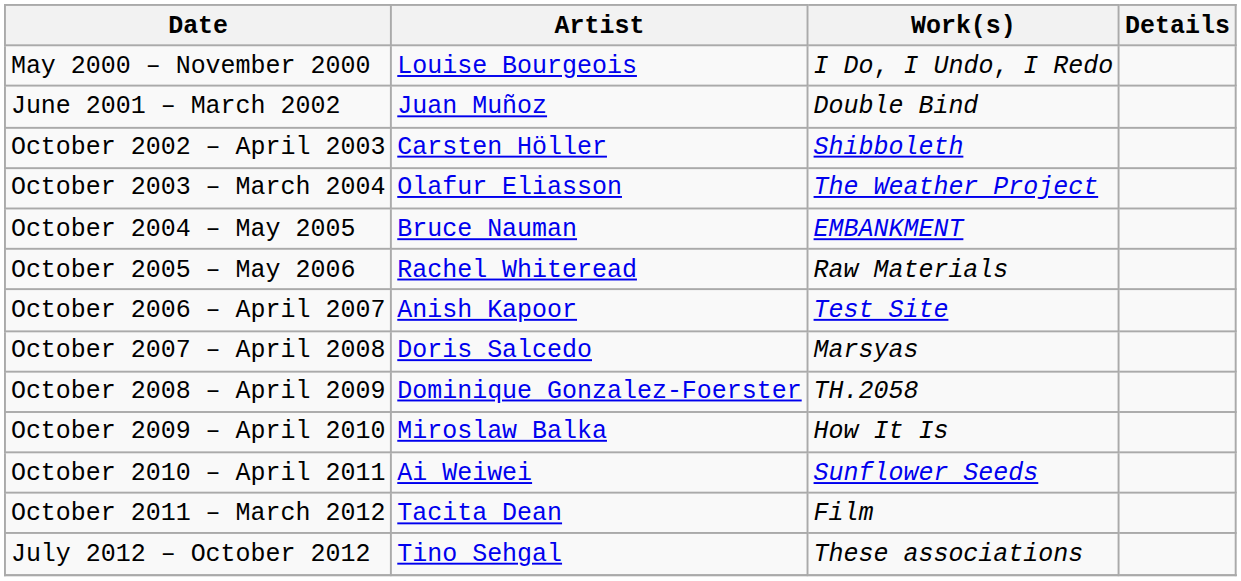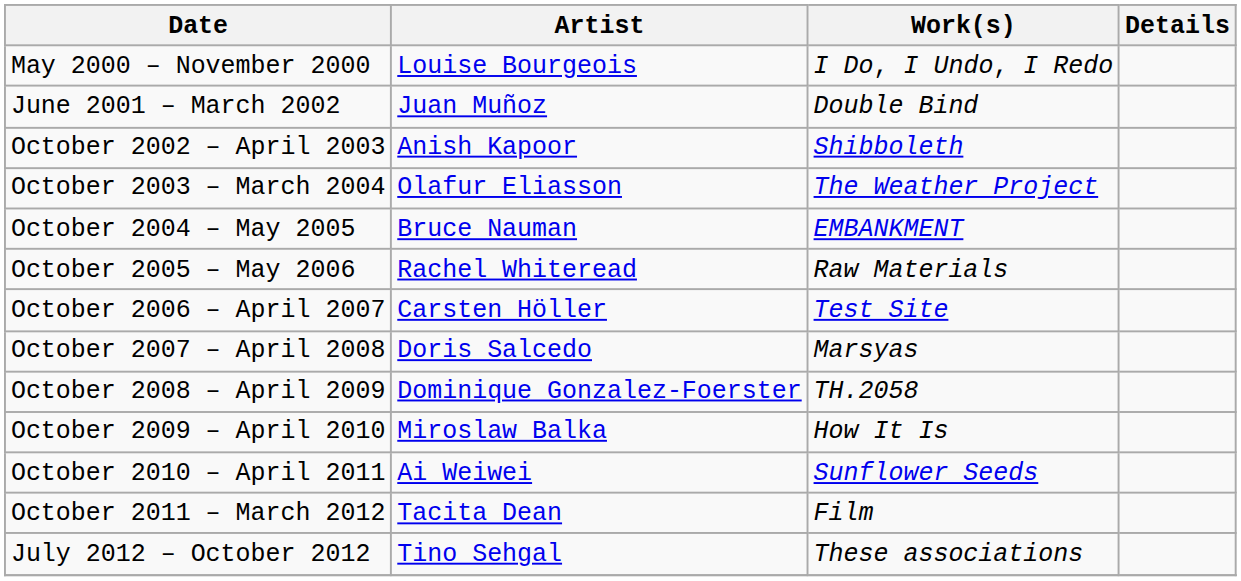October 2002 – April 2003 | Artist: Carsten Höller -> Anish Kapoor
October 2006 – April 2007 | Artist: Anish Kapoor -> Carsten Höller
